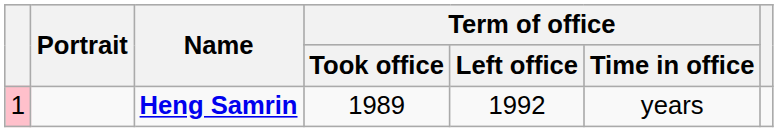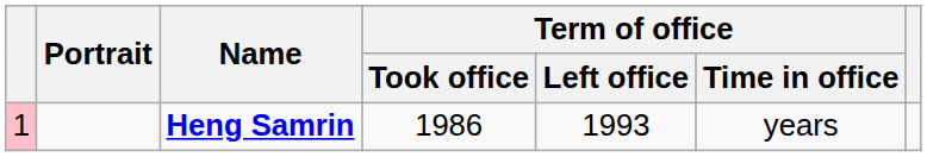Heng Samrin | Term of office / Took office: 1989 -> 1986
Heng Samrin | Term of office / Left office: 1992 -> 1993
